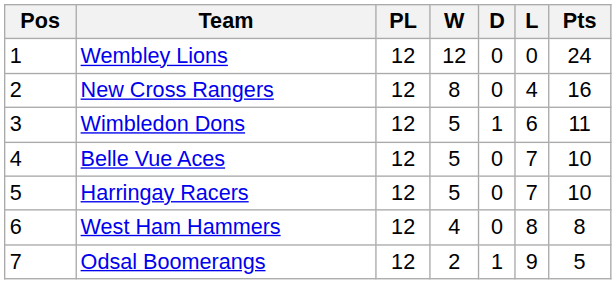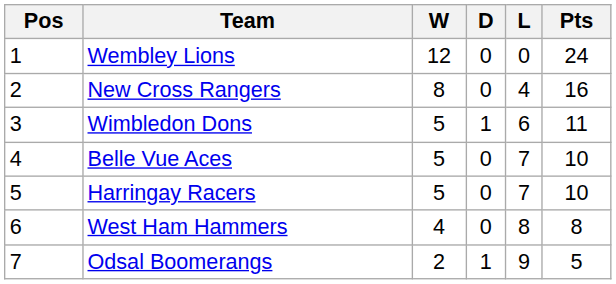- column: PL | 12 | 12 | 12 | 12 | 12 | 12 | 12
